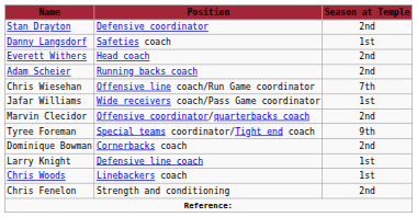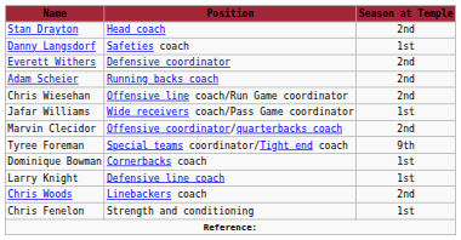Stan Drayton | Position: Defensive coordinator -> Head coach
Everett Withers | Position: Head coach -> Defensive coordinator
Chris Wiesehan | Season at Temple: 7th -> 2nd
Dominique Bowman | Season at Temple: 2nd -> 1st
Chris Woods | Season at Temple: 1st -> 2nd
Chris Fenelon | Season at Temple: 2nd -> 1st
